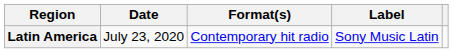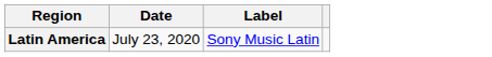- column: Format(s) | Contemporary hit radio
